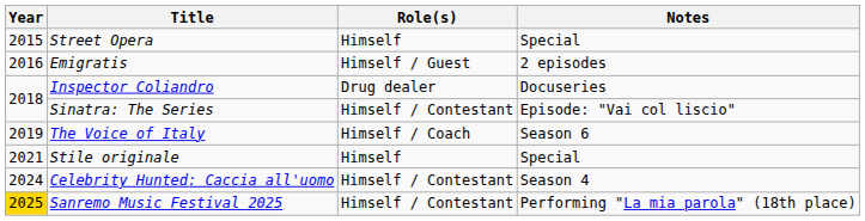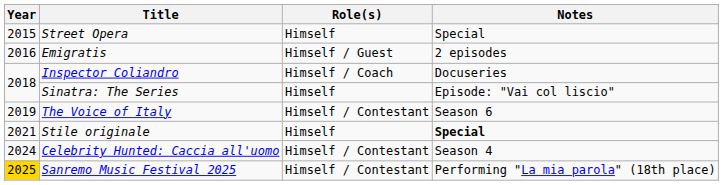Inspector Coliandro | Role(s): Drug dealer -> Himself / Coach
Sinatra: The Series | Role(s): Himself / Contestant -> Himself
The Voice of Italy | Role(s): Himself / Coach -> Himself / Contestant
Stile originale | Notes: normal -> bold
